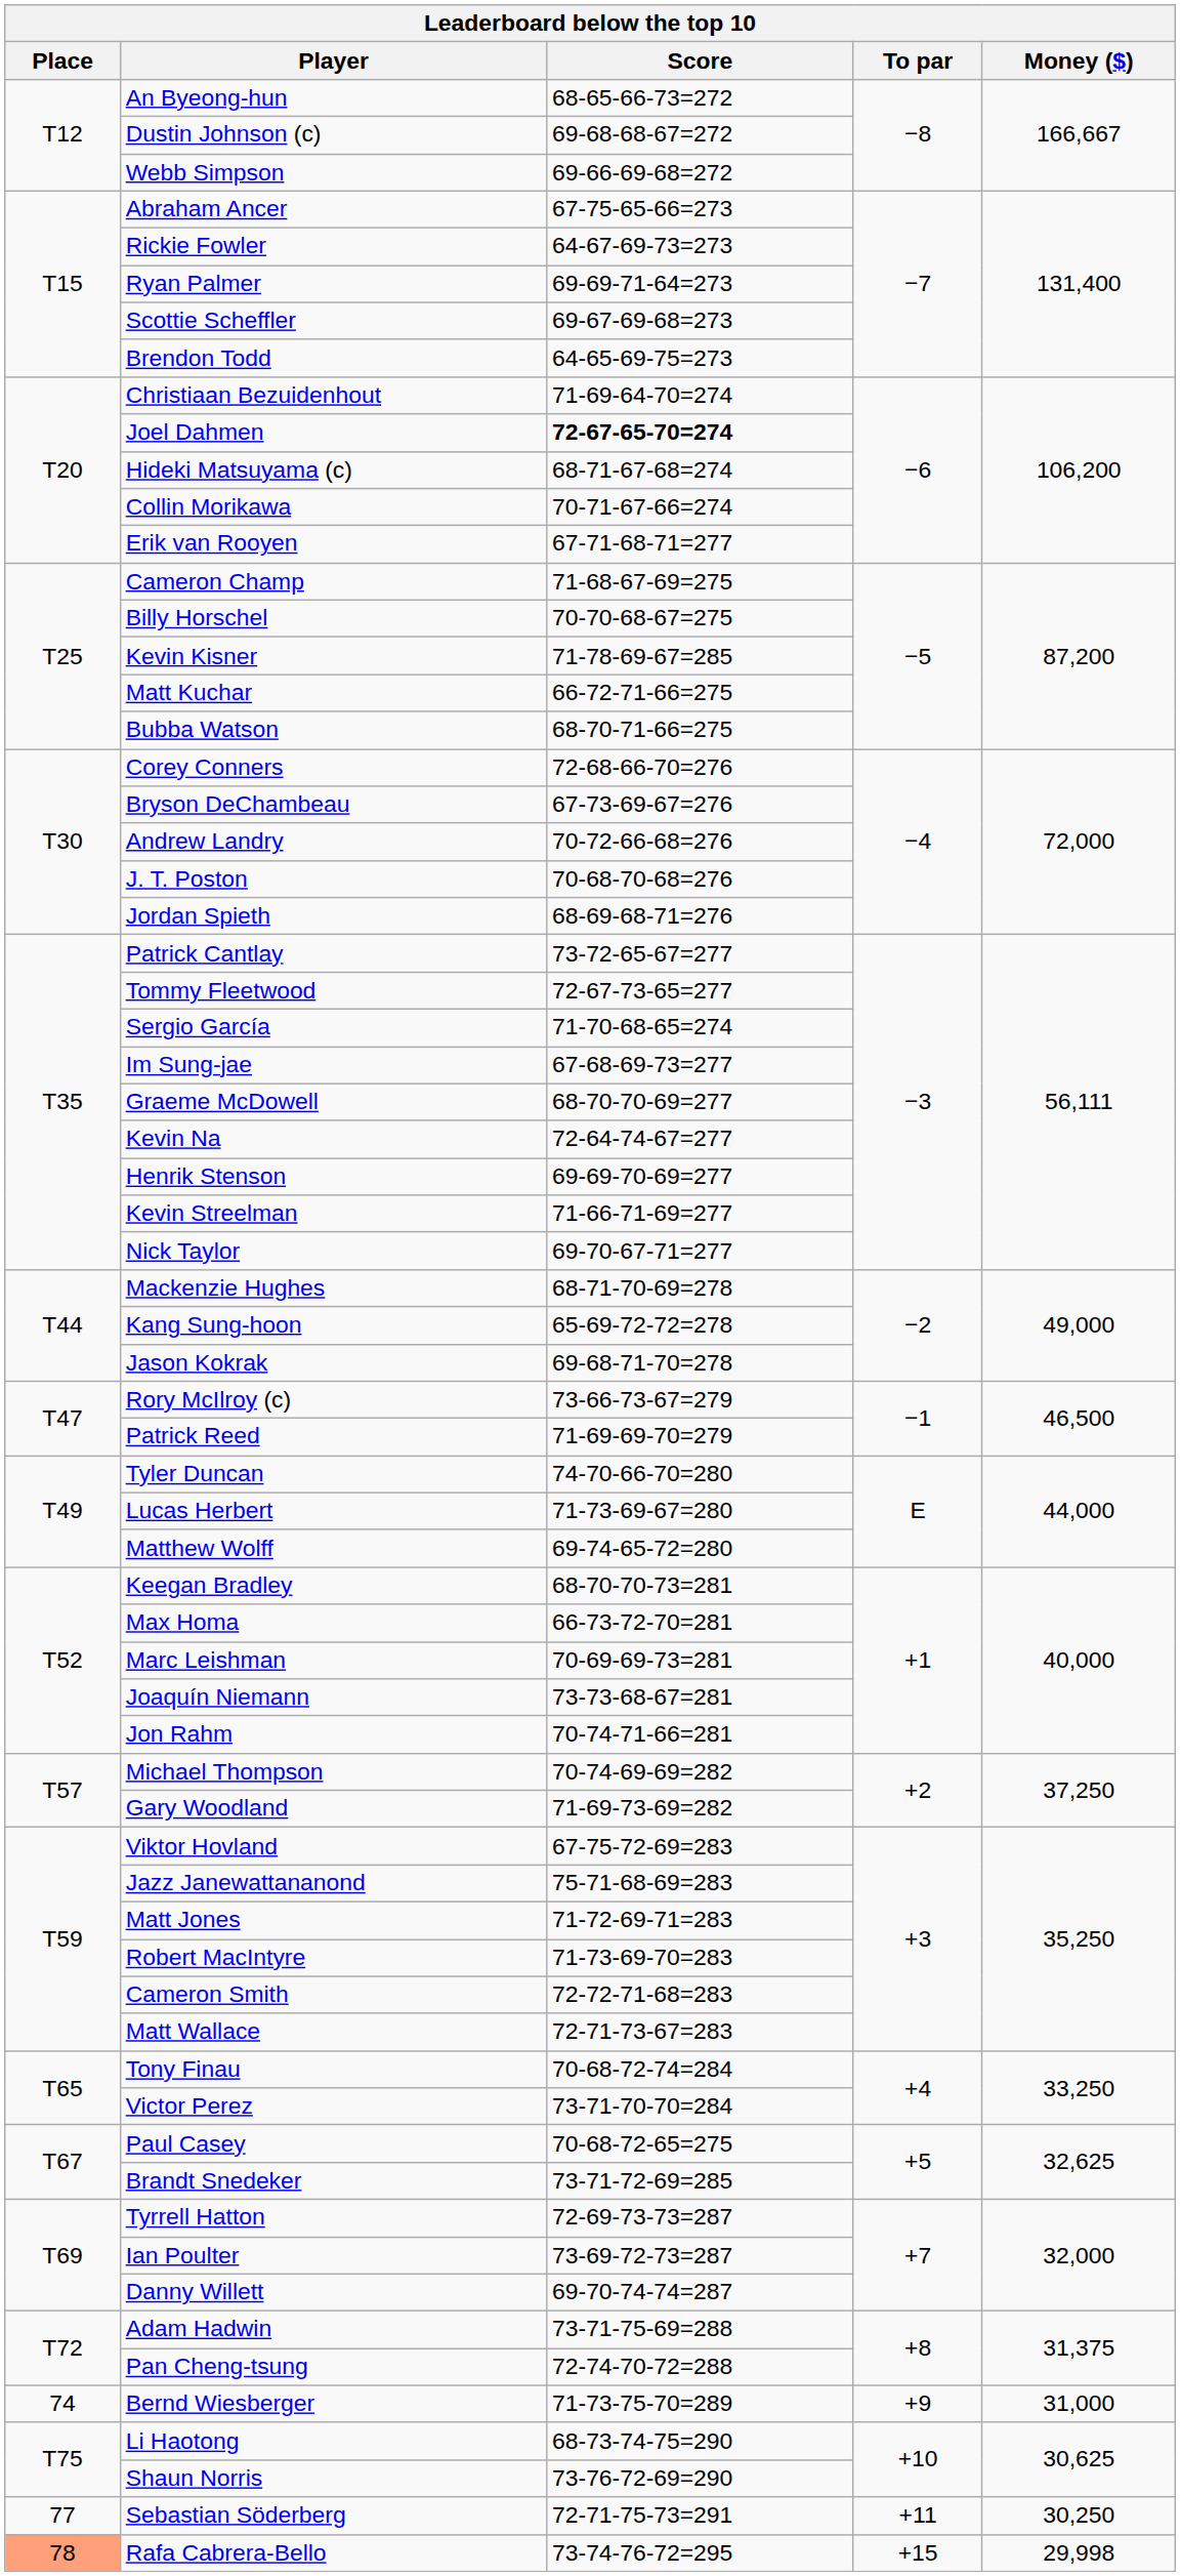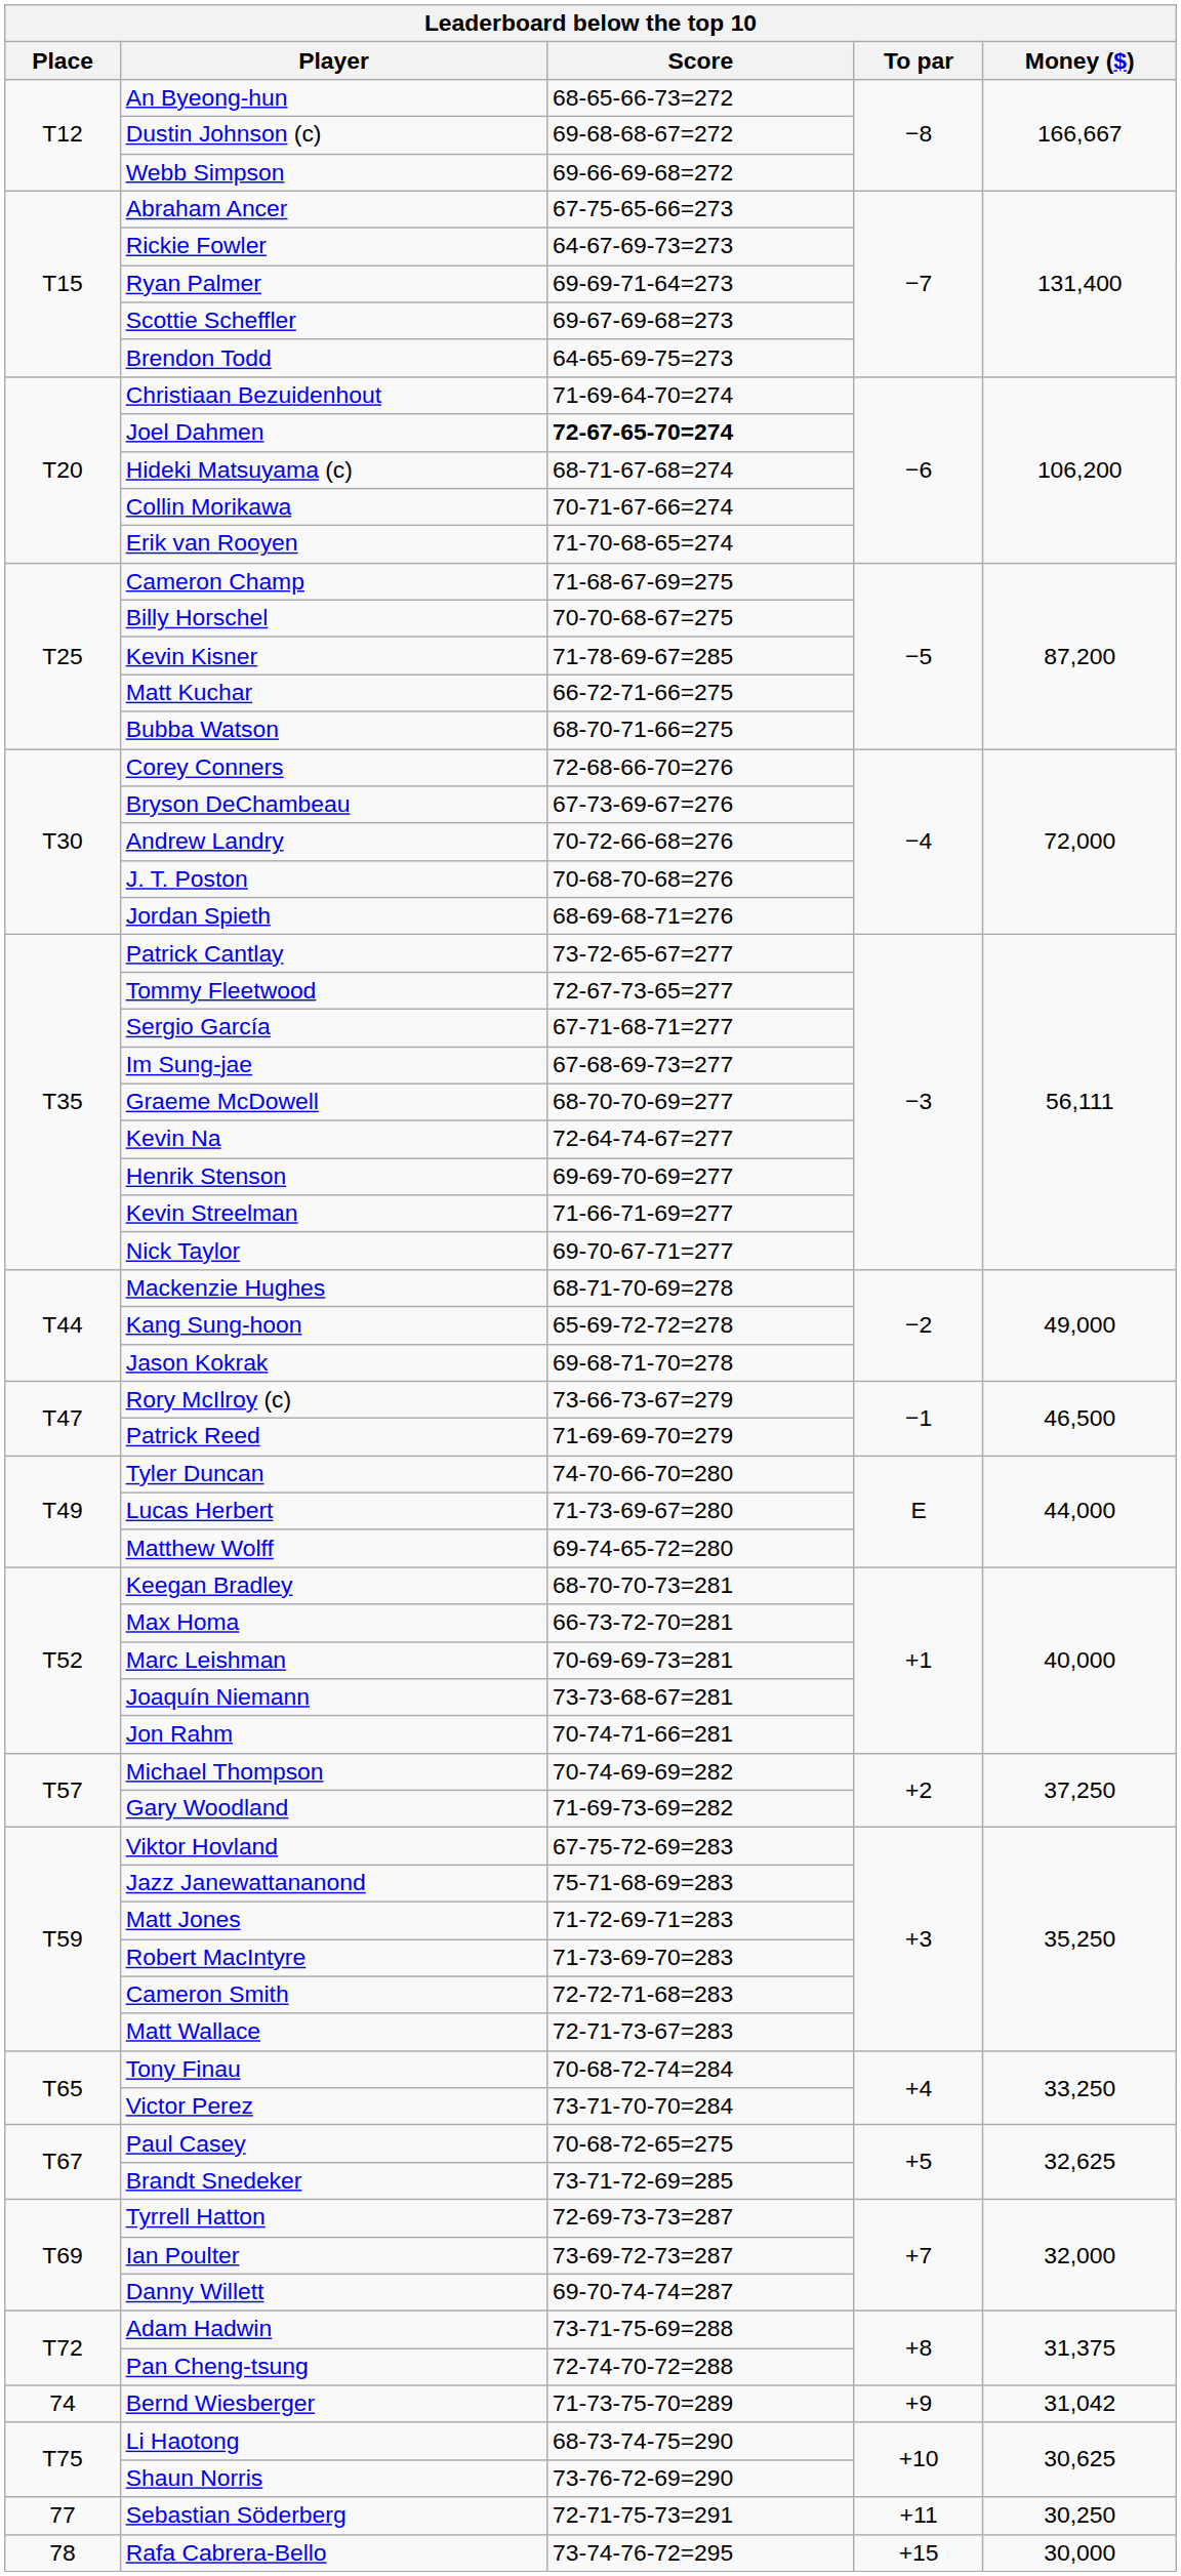Erik van Rooyen | Score: 67-71-68-71=277 -> 71-70-68-65=274
Sergio García | Score: 71-70-68-65=274 -> 67-71-68-71=277
Bernd Wiesberger | Money ($): 31,000 -> 31,042
Rafa Cabrera-Bello | Place: lightsalmon background -> no background
Rafa Cabrera-Bello | Money ($): 29,998 -> 30,000
